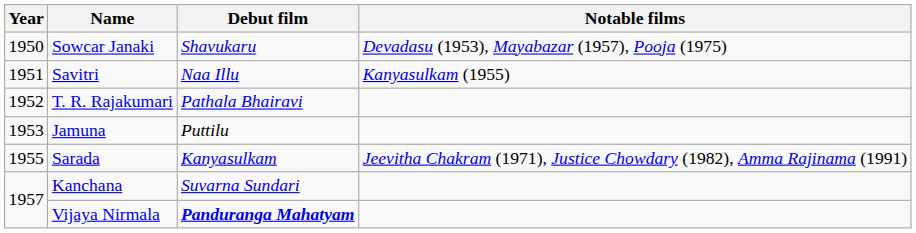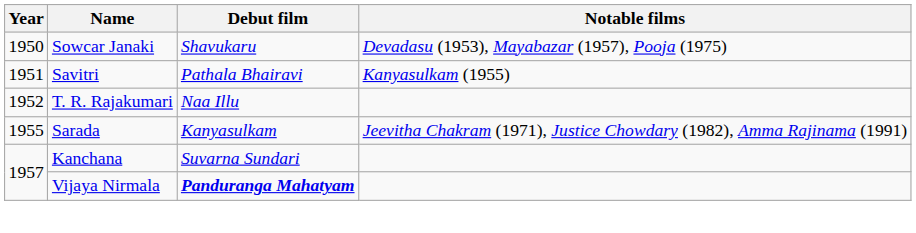Savitri | Debut film: Naa Illu -> Pathala Bhairavi
T. R. Rajakumari | Debut film: Pathala Bhairavi -> Naa Illu
- row: 1953 | Jamuna | Puttilu
